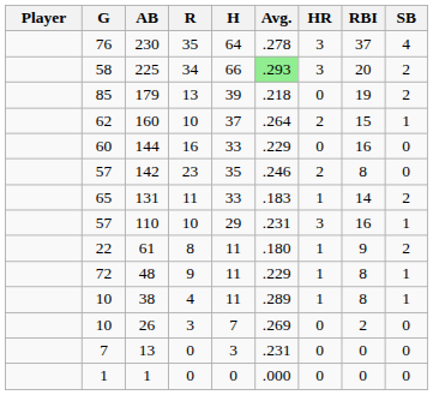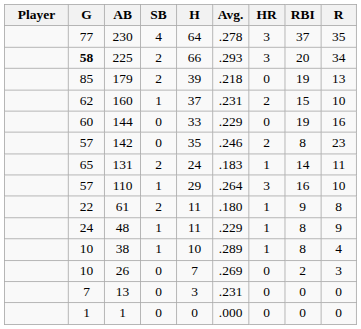columns swapped: R <-> SB
230 | G: 76 -> 77
225 | G: normal -> bold
225 | Avg.: lightgreen background -> no background
160 | Avg.: .264 -> .231
144 | RBI: 16 -> 19
131 | H: 33 -> 24
110 | Avg.: .231 -> .264
48 | G: 72 -> 24
38 | H: 11 -> 10
